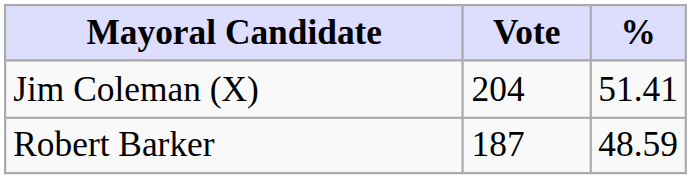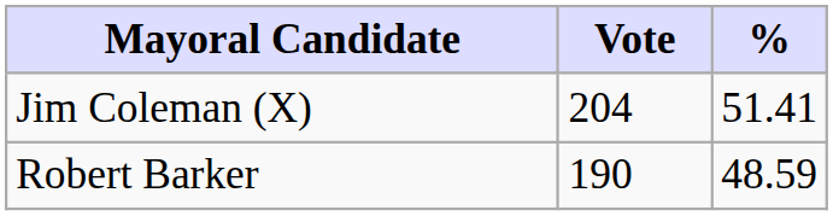Robert Barker | Vote: 187 -> 190
